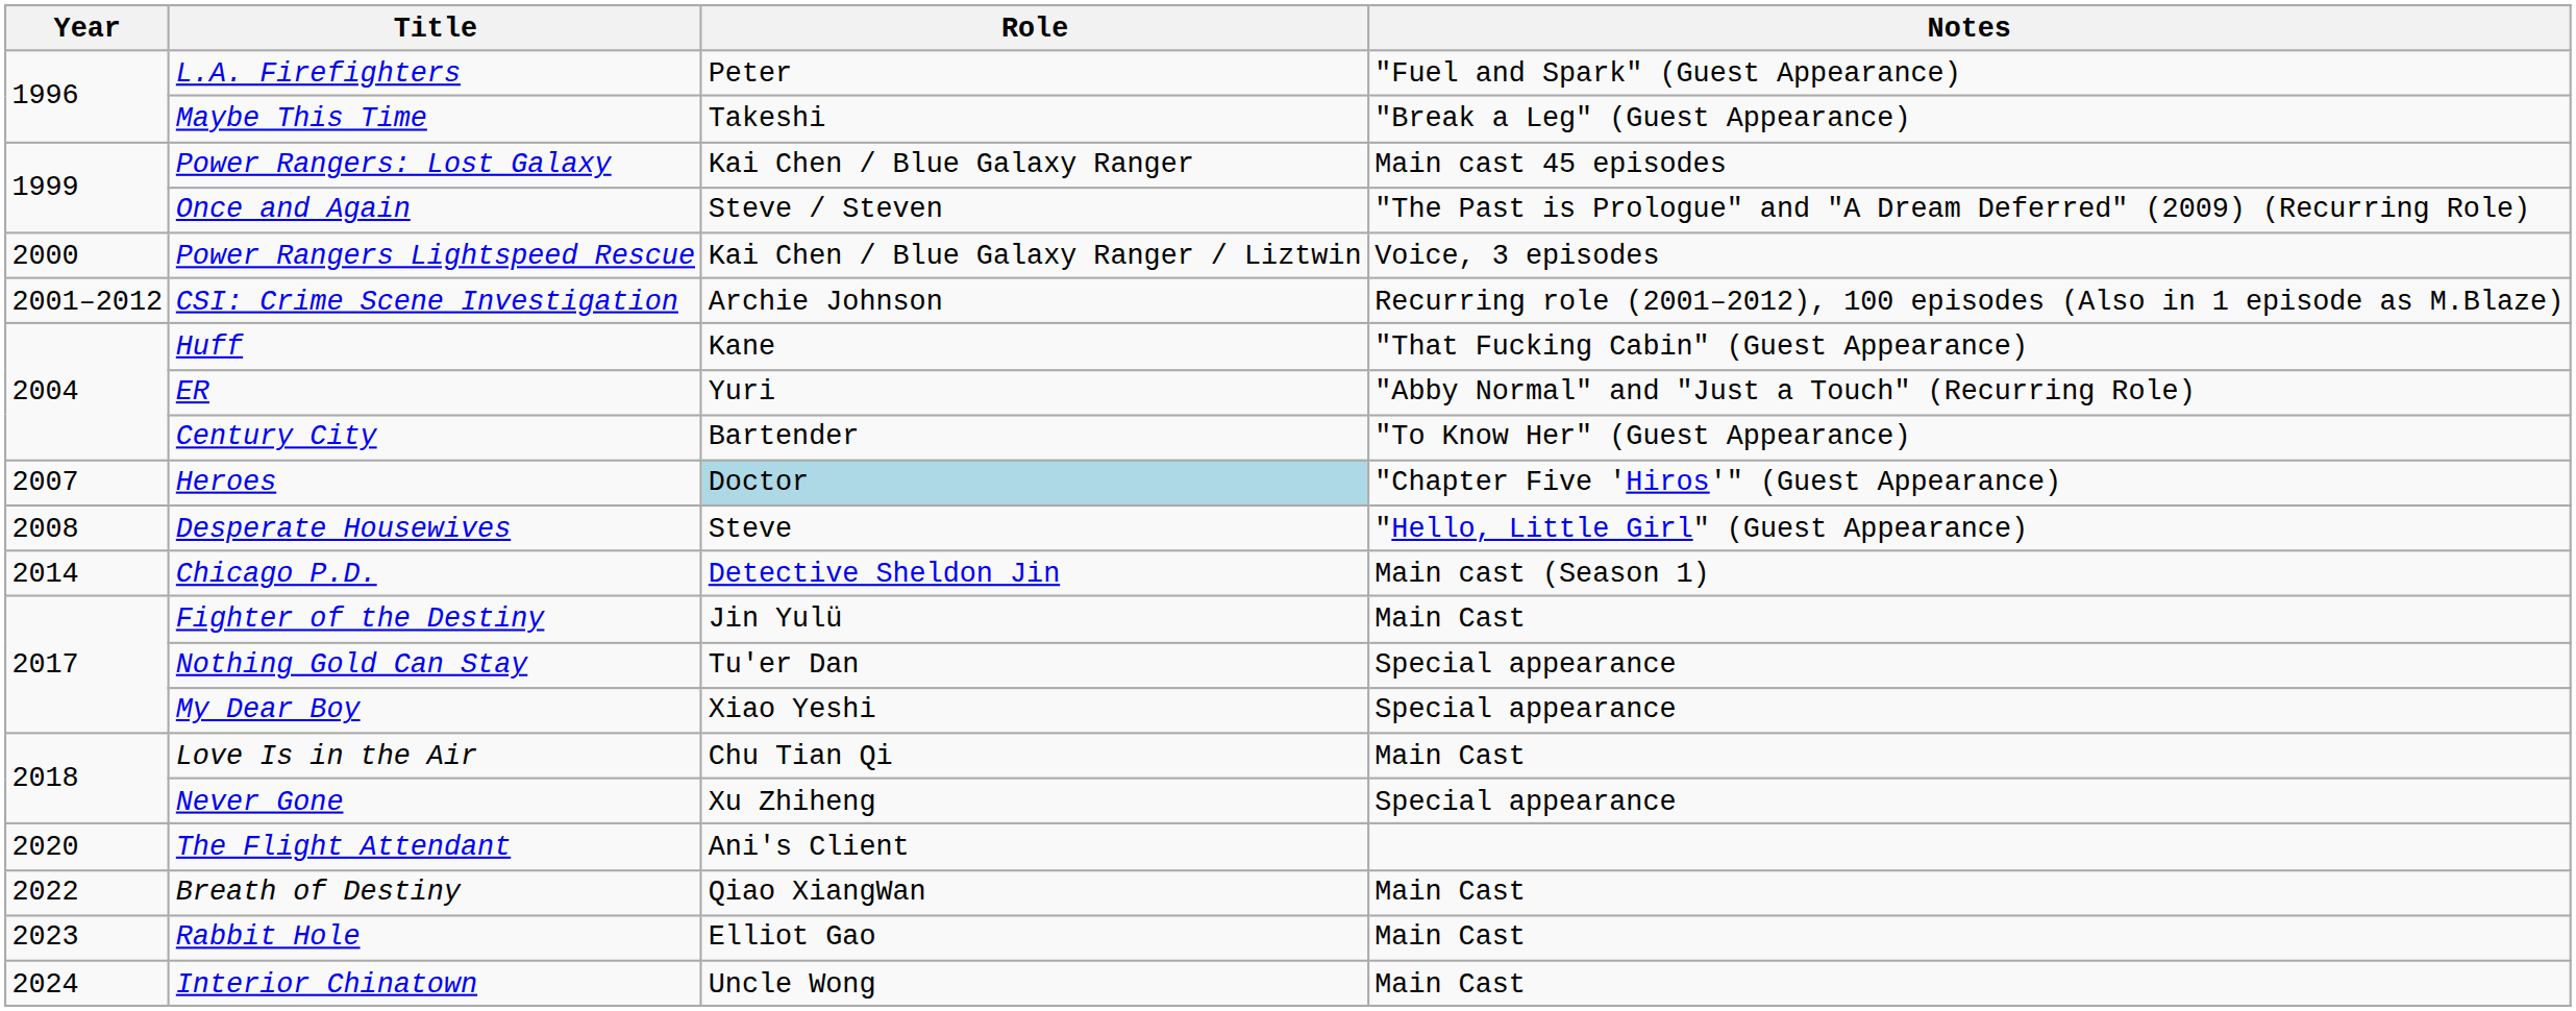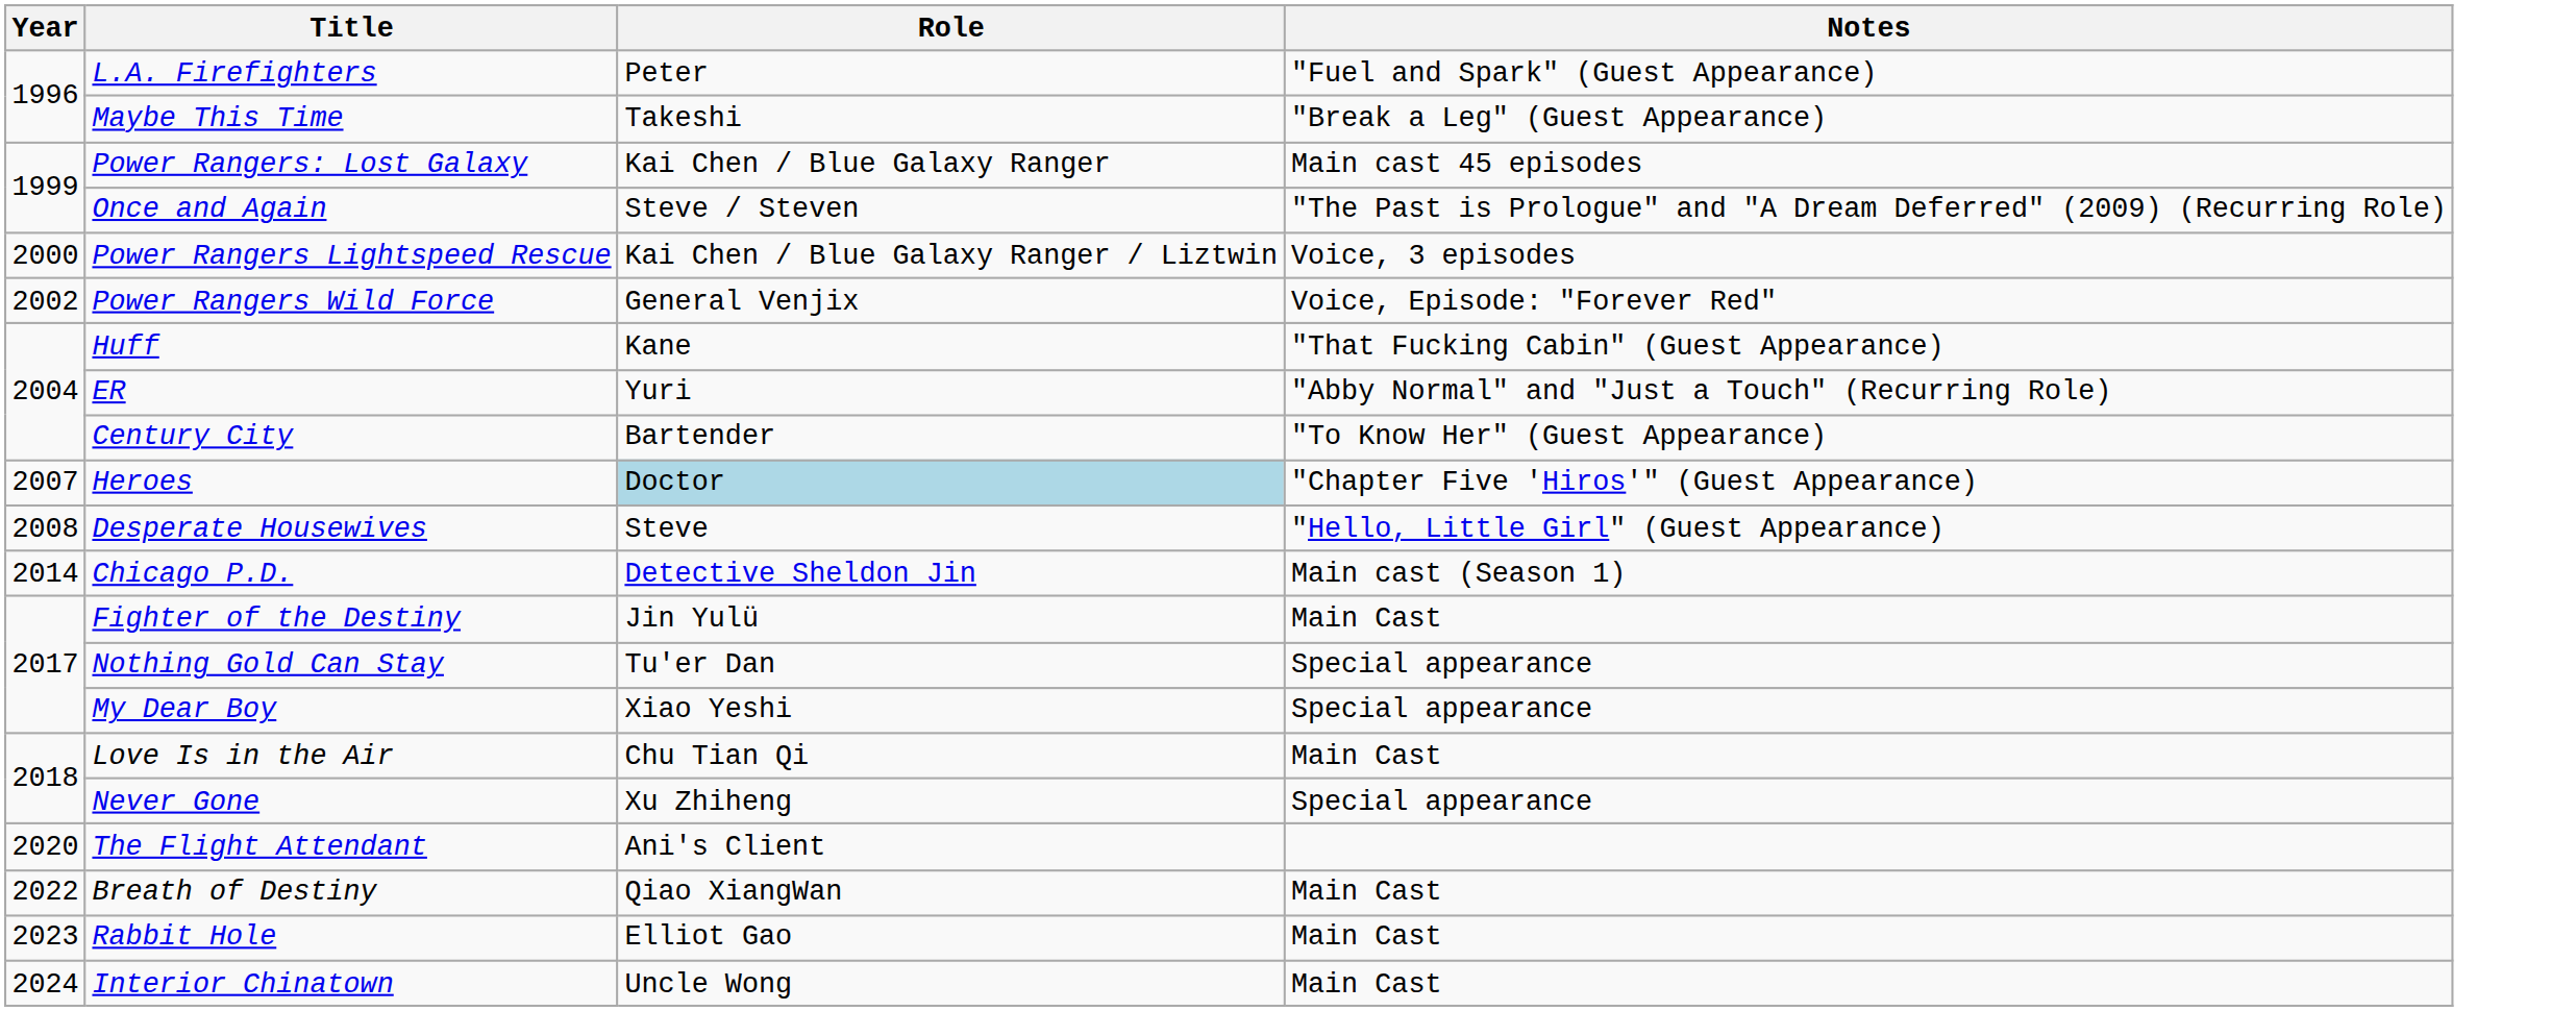- row: 2001–2012 | CSI: Crime Scene Investigation | Archie Johnson | Recurring role (2001–2012), 100 episodes (Also in 1 episode as M.Blaze)
+ row: 2002 | Power Rangers Wild Force | General Venjix | Voice, Episode: "Forever Red"
